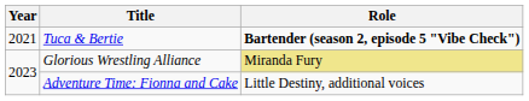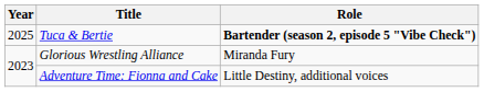Tuca & Bertie | Year: 2021 -> 2025
Glorious Wrestling Alliance | Role: khaki background -> no background
